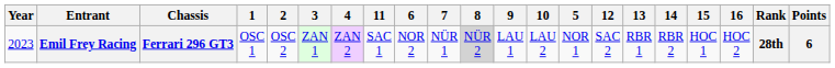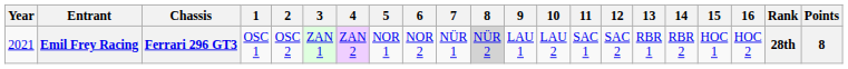columns swapped: 5 <-> 11
Emil Frey Racing | Year: 2023 -> 2021
Emil Frey Racing | Points: 6 -> 8
